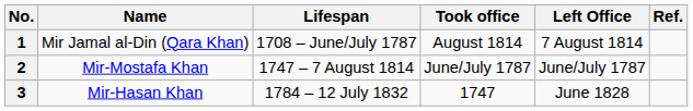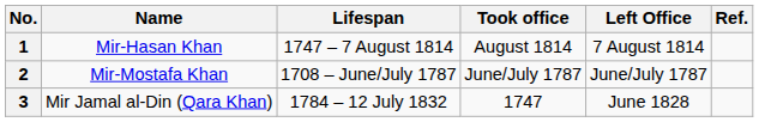1 | Name: Mir Jamal al-Din (Qara Khan) -> Mir-Hasan Khan
1 | Lifespan: 1708 – June/July 1787 -> 1747 – 7 August 1814
2 | Lifespan: 1747 – 7 August 1814 -> 1708 – June/July 1787
3 | Name: Mir-Hasan Khan -> Mir Jamal al-Din (Qara Khan)
